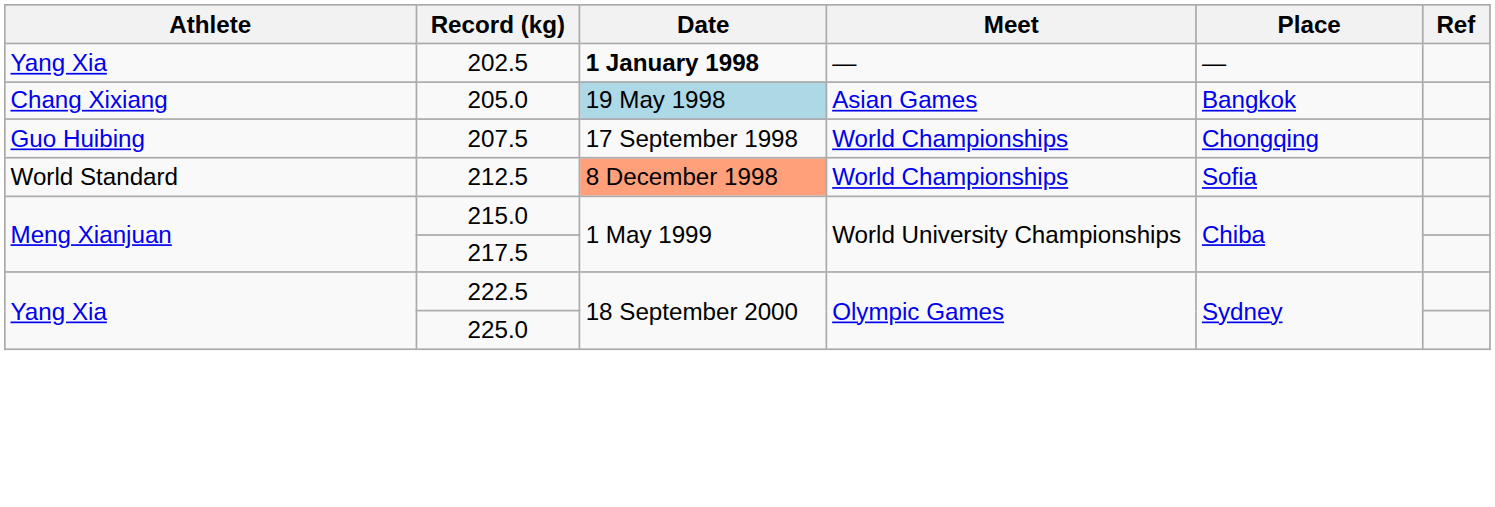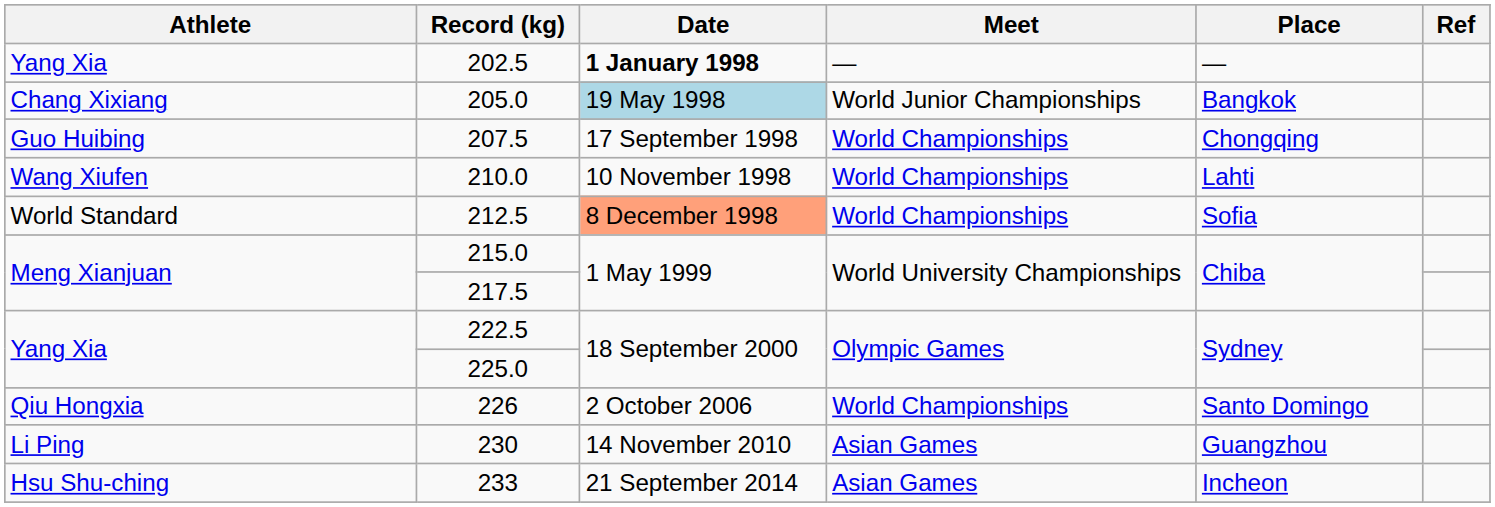205.0 | Meet: Asian Games -> World Junior Championships
+ row: Wang Xiufen | 210.0 | 10 November 1998 | World Championships | Lahti
+ row: Qiu Hongxia | 226 | 2 October 2006 | World Championships | Santo Domingo
+ row: Li Ping | 230 | 14 November 2010 | Asian Games | Guangzhou
+ row: Hsu Shu-ching | 233 | 21 September 2014 | Asian Games | Incheon
